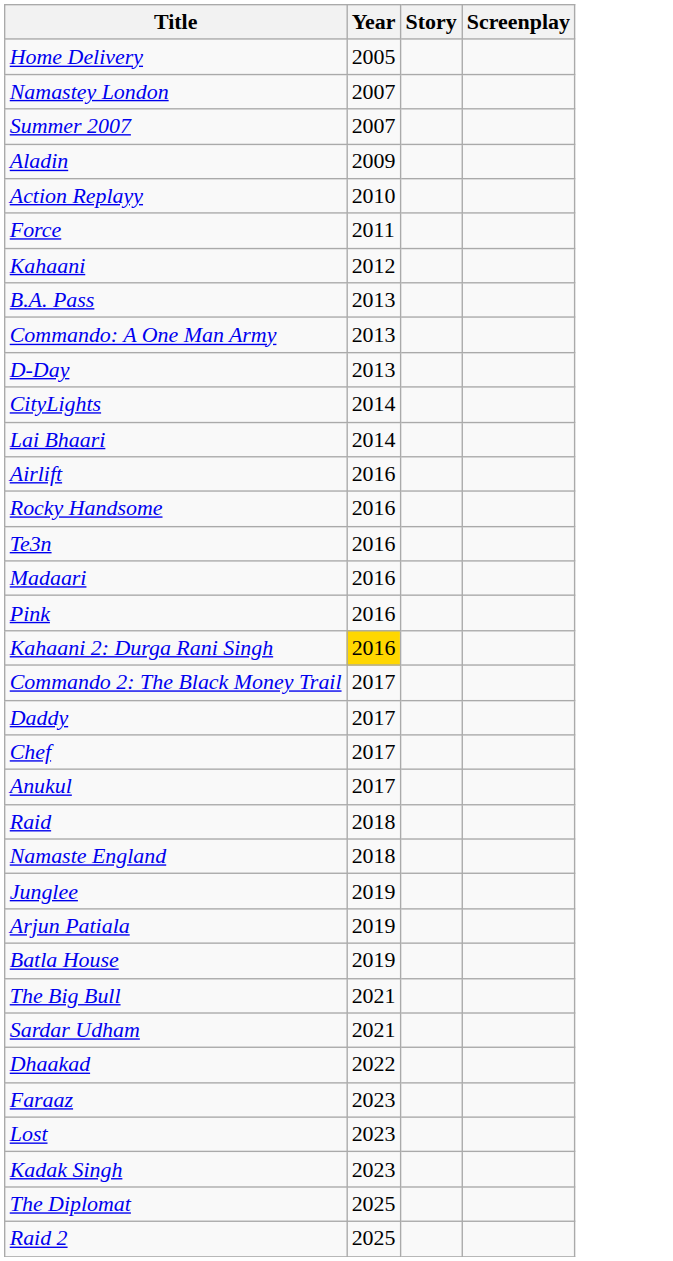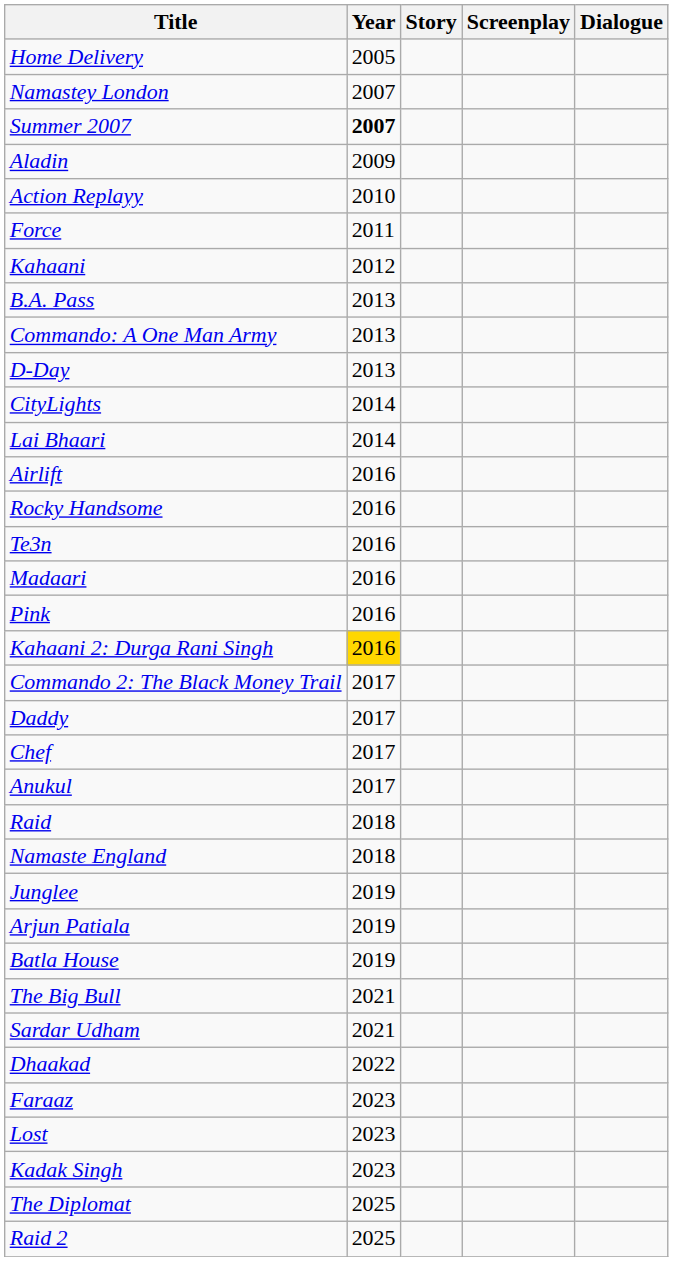+ column: Dialogue
Summer 2007 | Year: normal -> bold
